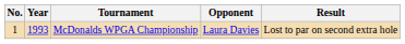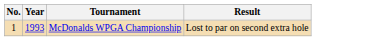- column: Opponent | Laura Davies
